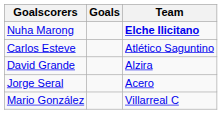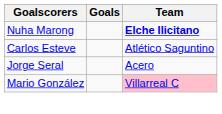- row: David Grande | Alzira
Mario González | Team: no background -> pink background
